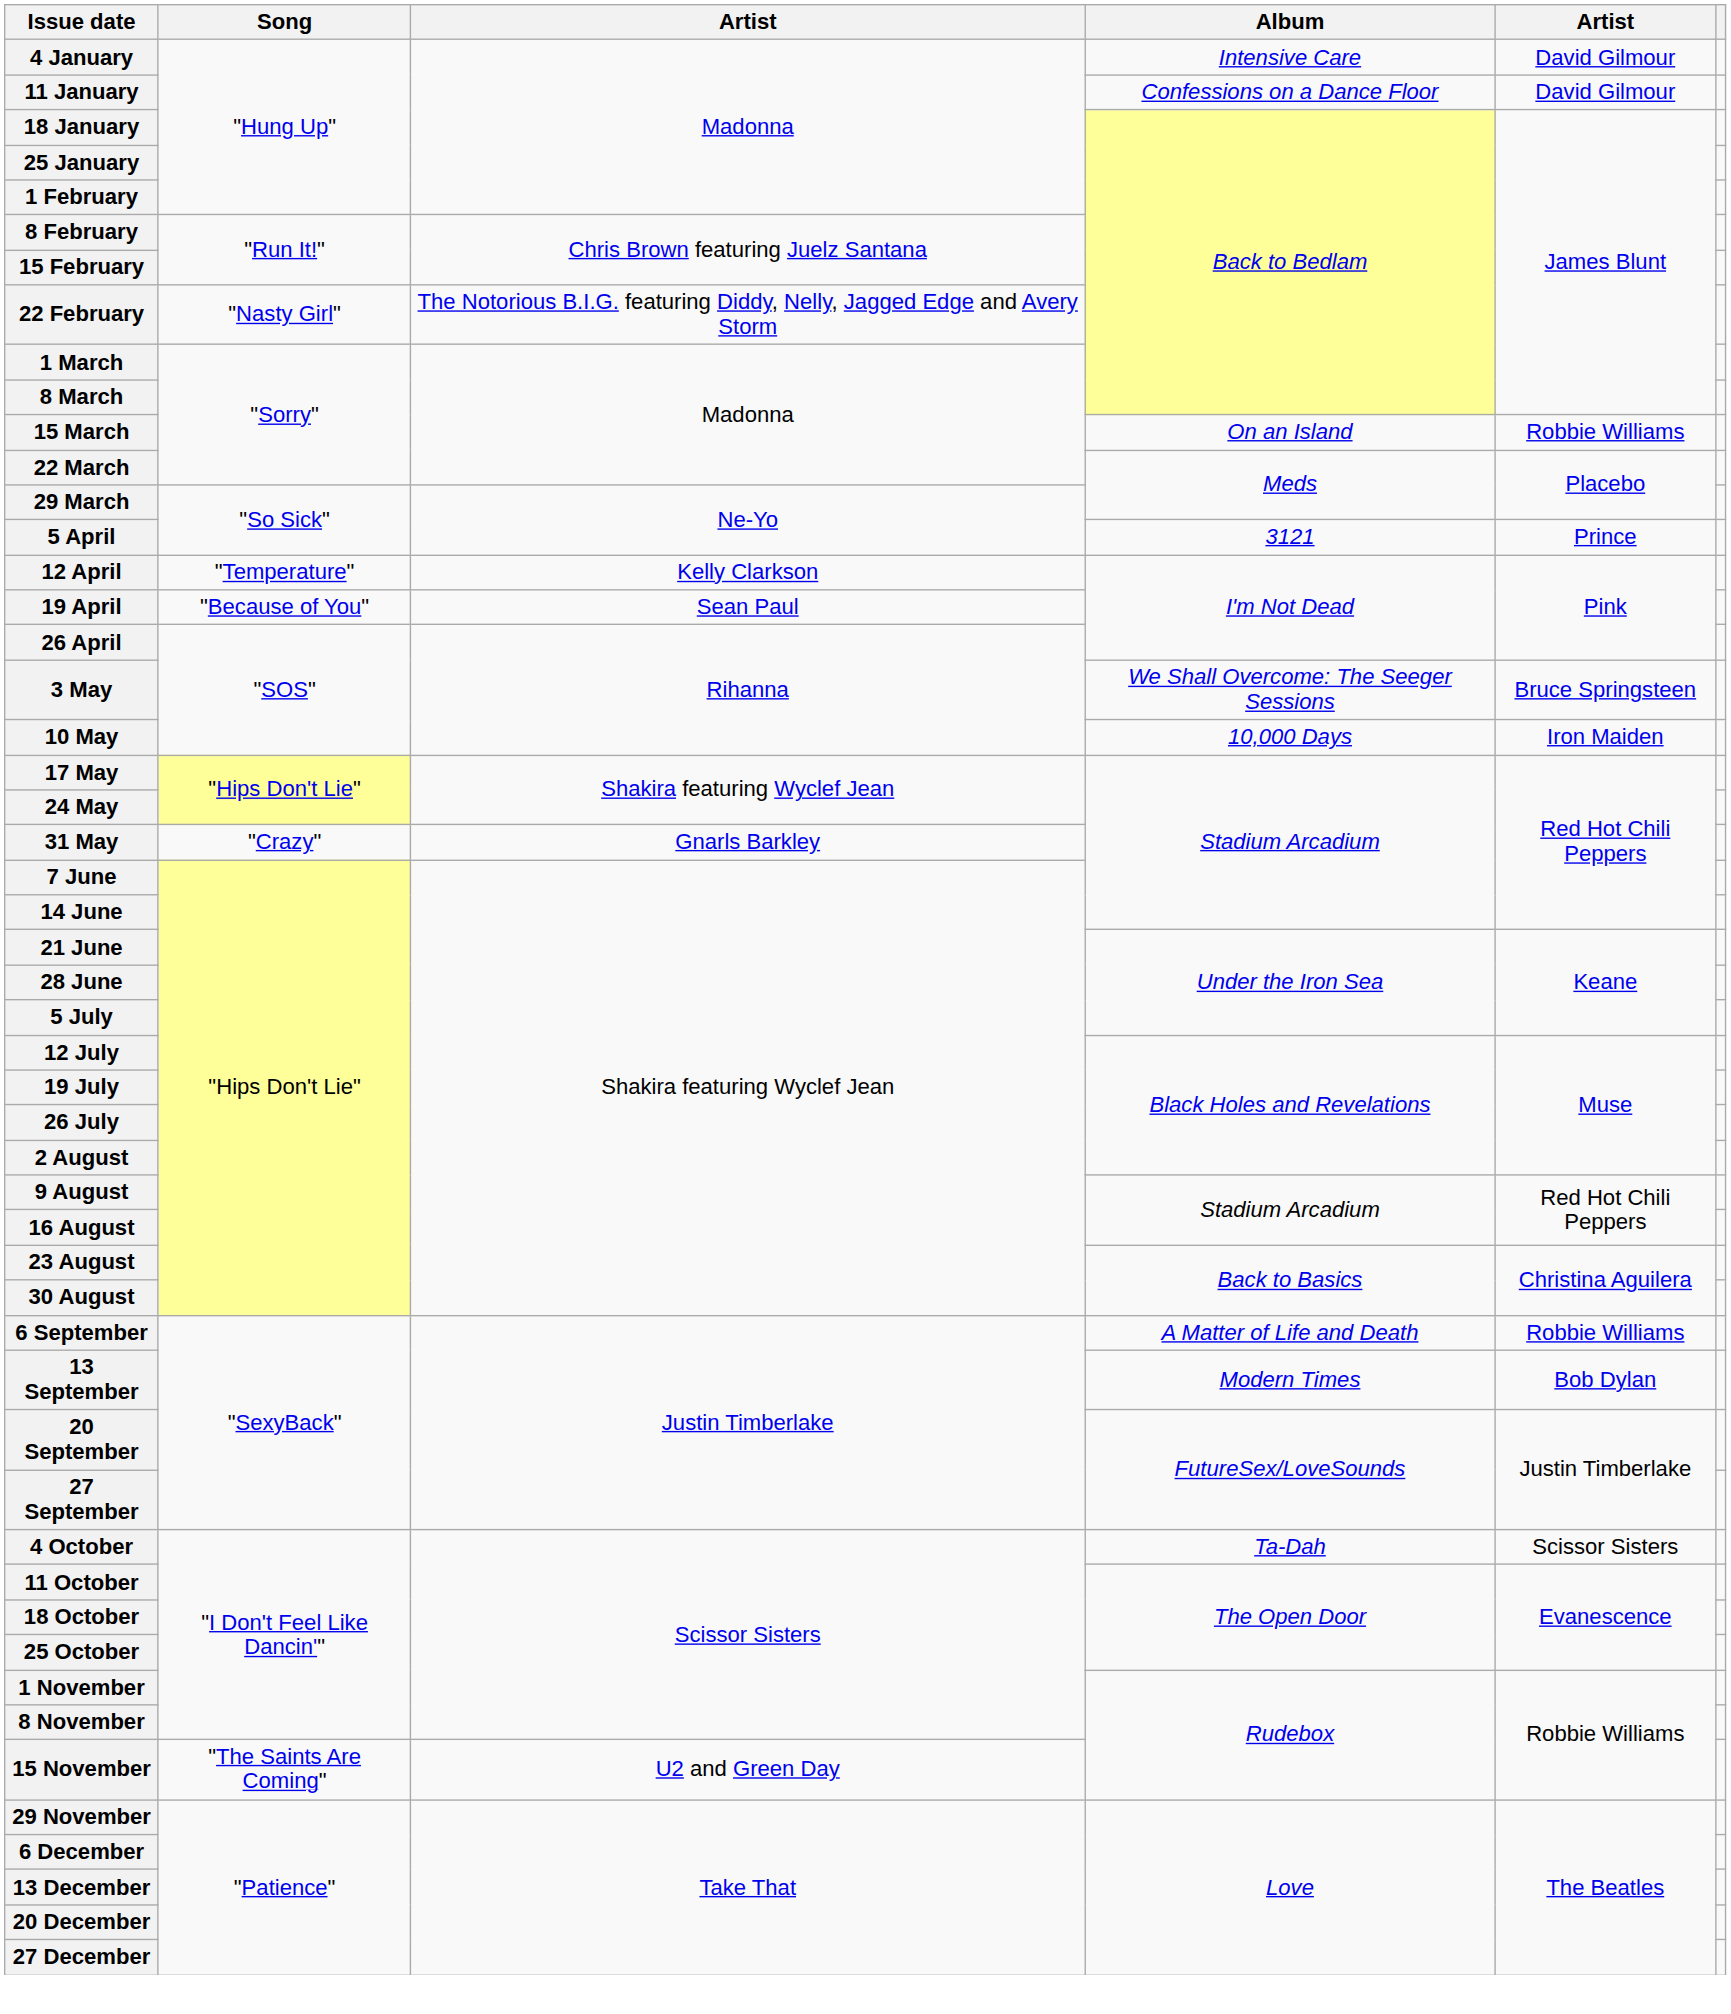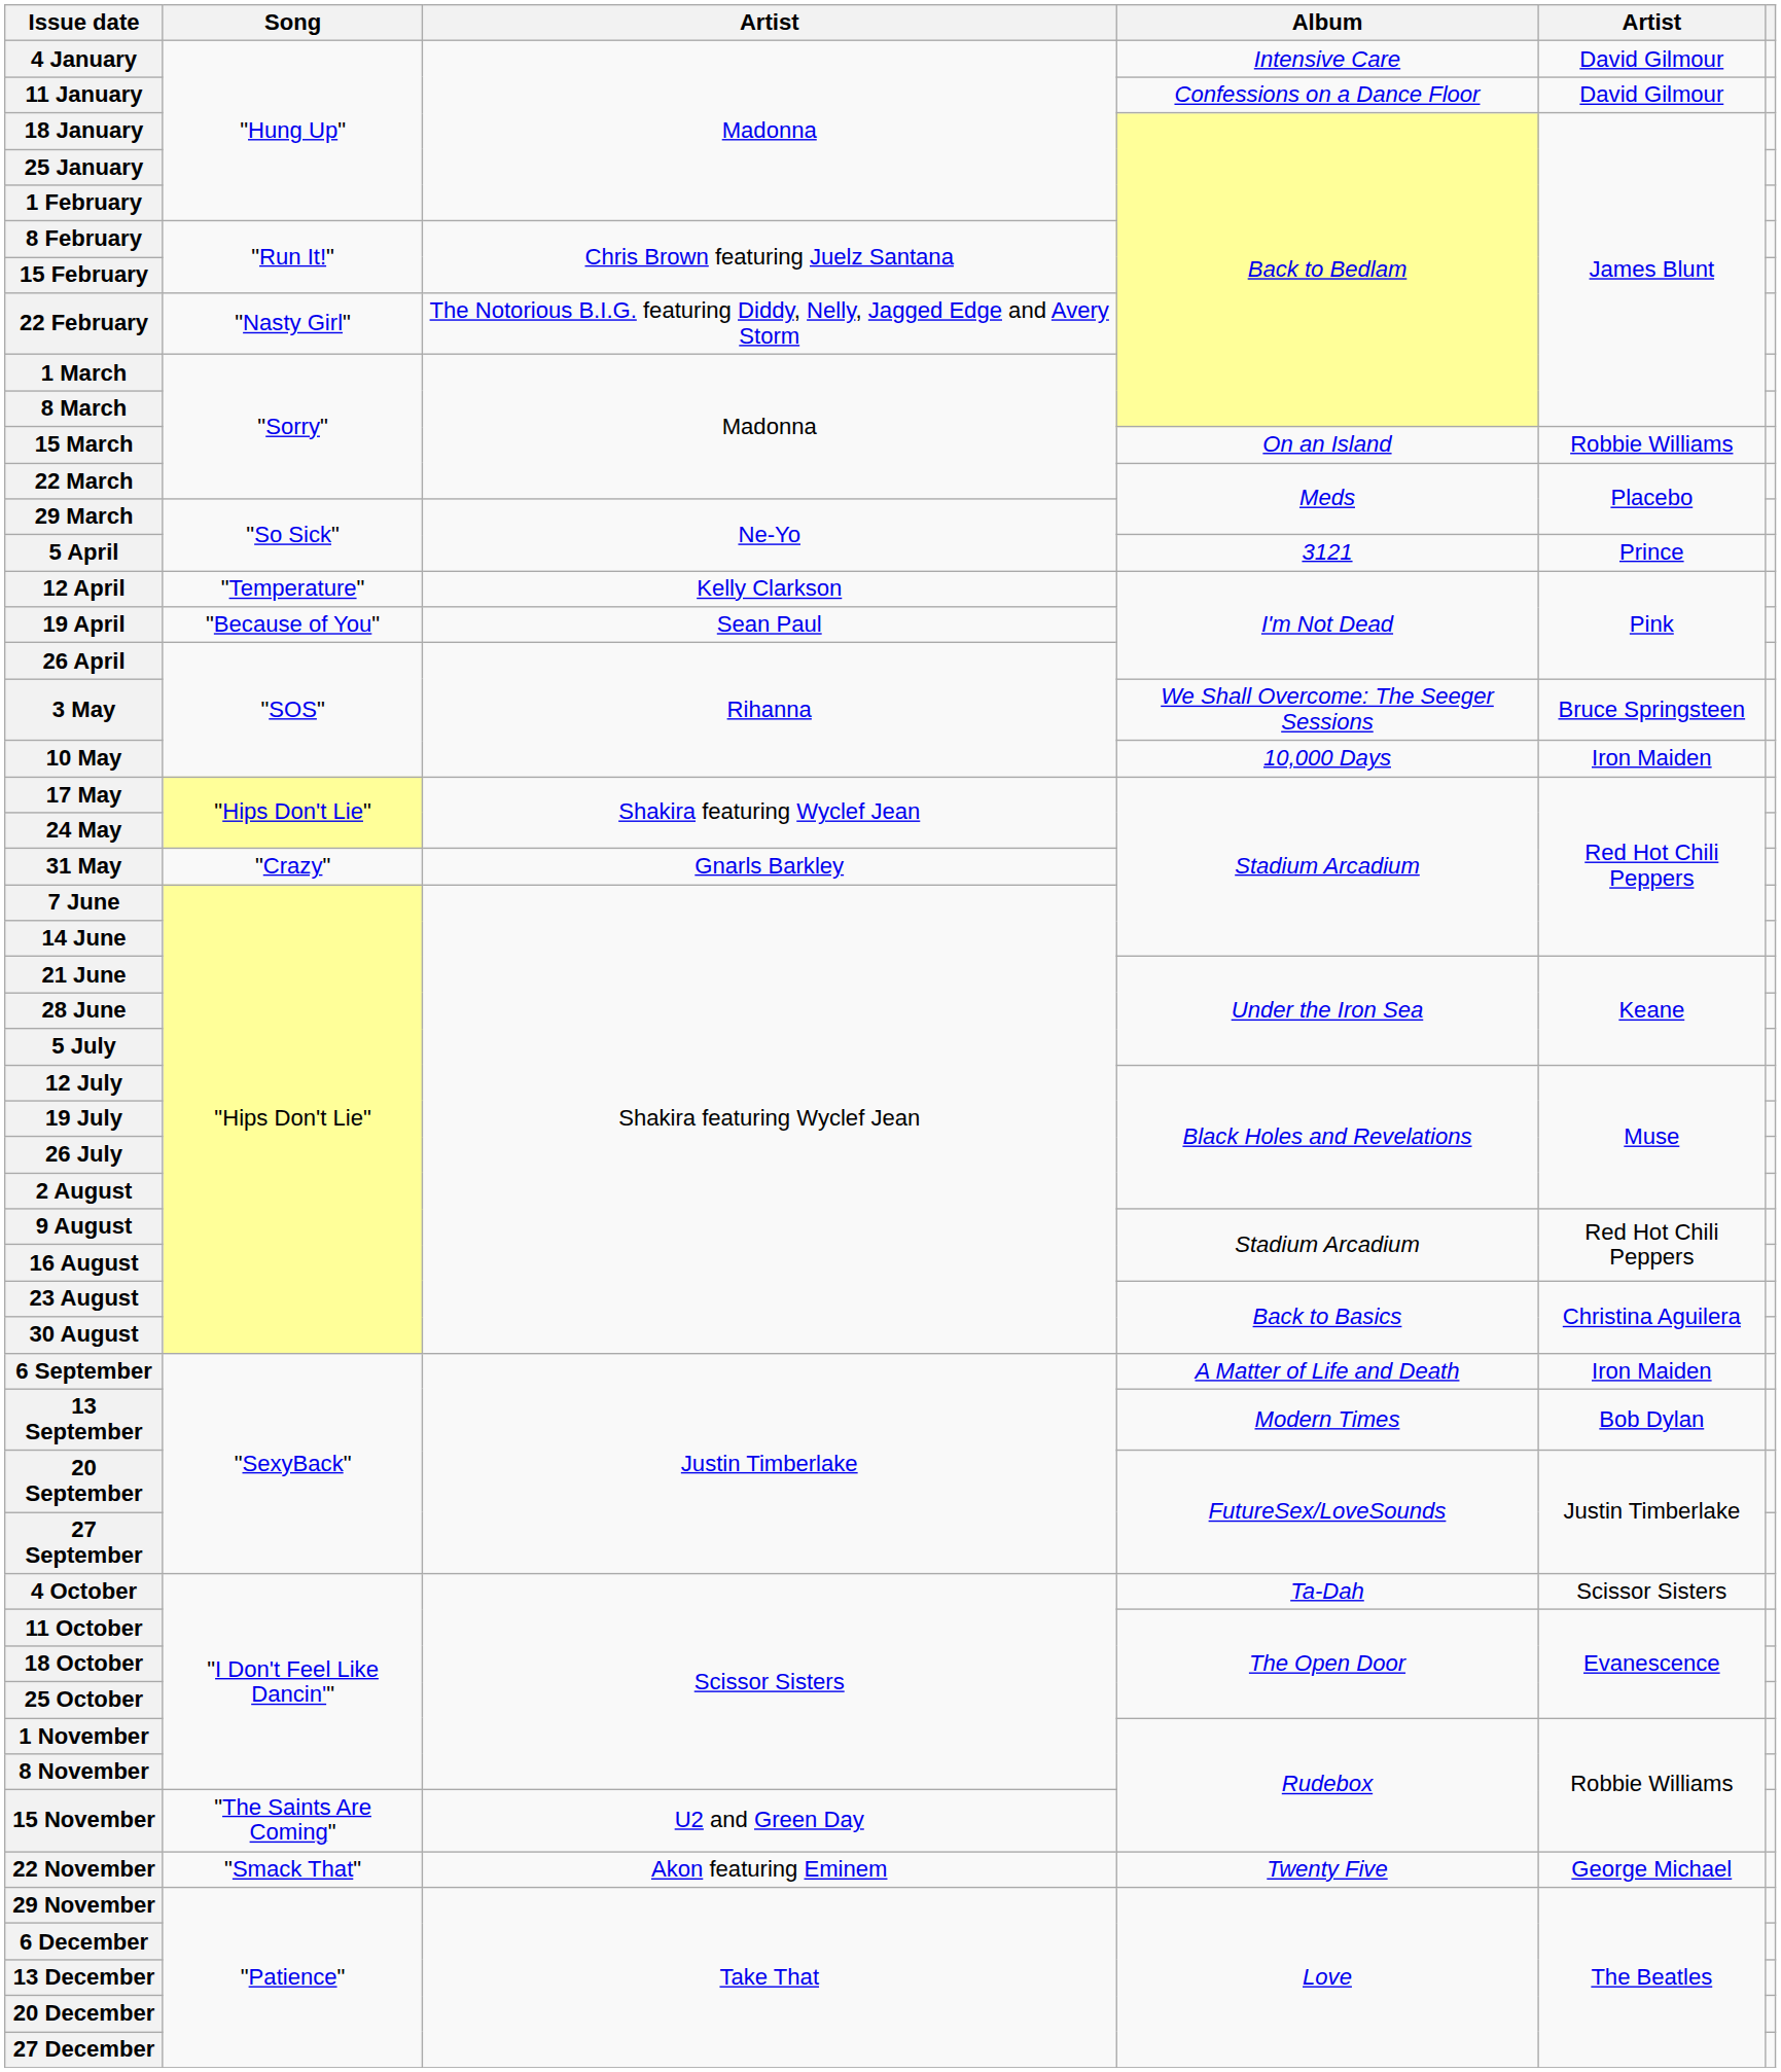6 September | column 5: Robbie Williams -> Iron Maiden
+ row: 22 November | "Smack That" | Akon featuring Eminem | Twenty Five | George Michael
